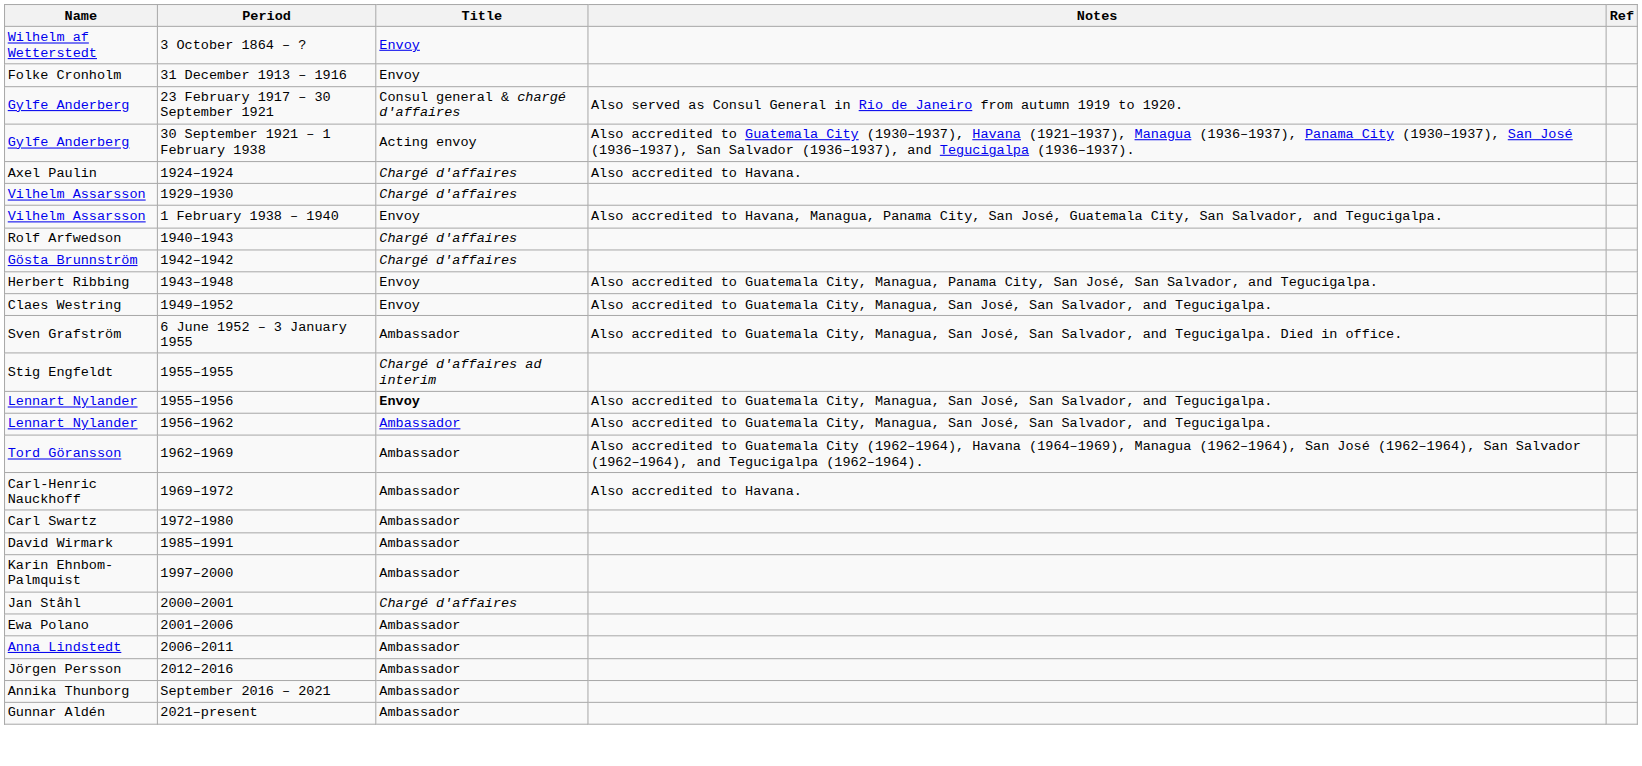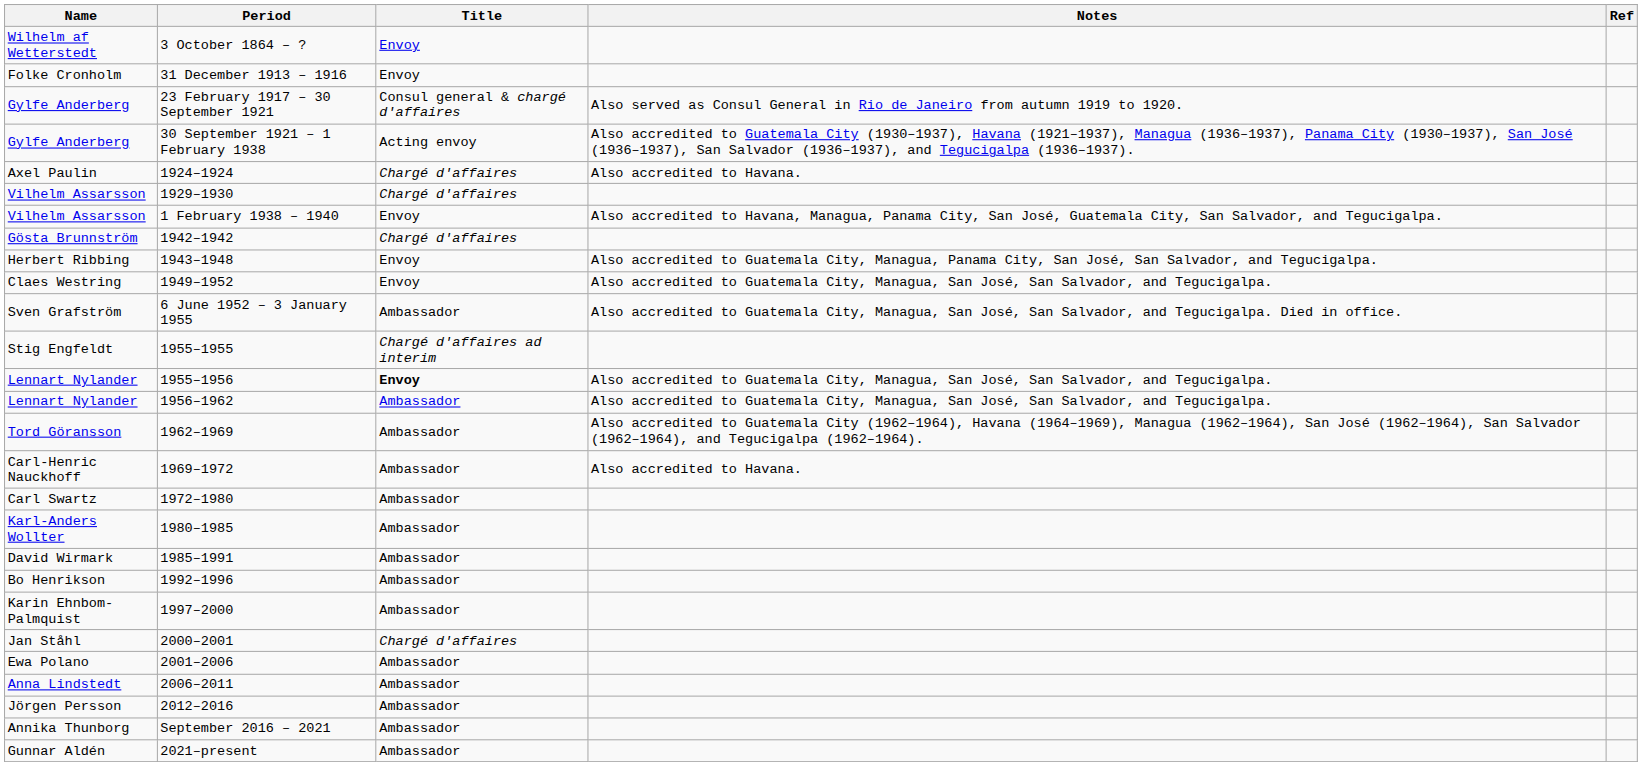- row: Rolf Arfwedson | 1940–1943 | Chargé d'affaires
+ row: Karl-Anders Wollter | 1980–1985 | Ambassador
+ row: Bo Henrikson | 1992–1996 | Ambassador
